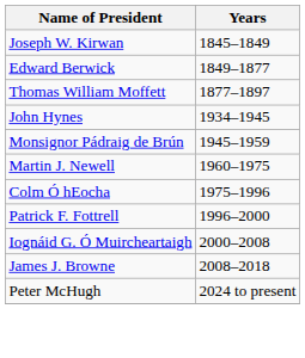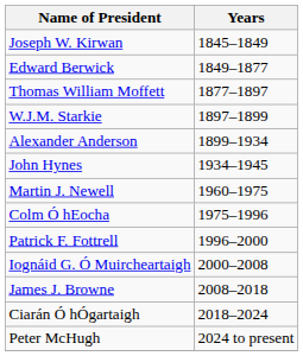+ row: W.J.M. Starkie | 1897–1899
+ row: Alexander Anderson | 1899–1934
- row: Monsignor Pádraig de Brún | 1945–1959
+ row: Ciarán Ó hÓgartaigh | 2018–2024
